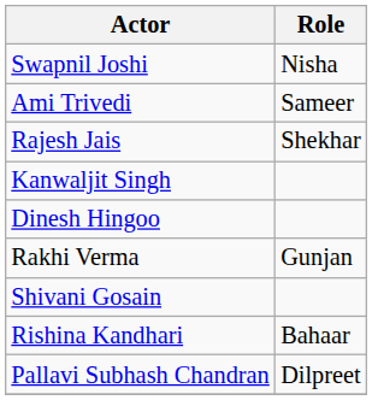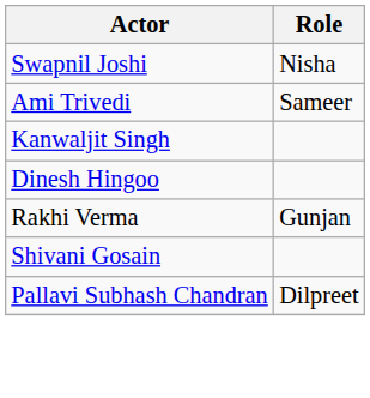- row: Rajesh Jais | Shekhar
- row: Rishina Kandhari | Bahaar
